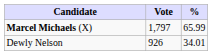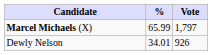columns swapped: Vote <-> %
